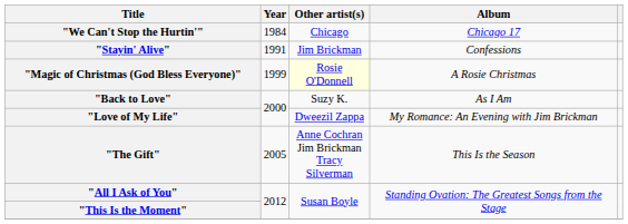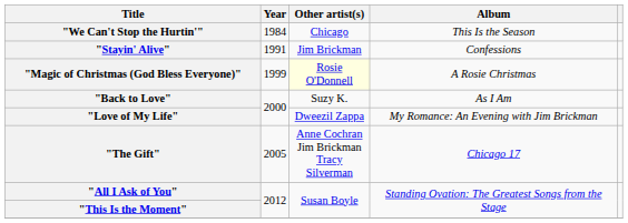"We Can't Stop the Hurtin'" | Album: Chicago 17 -> This Is the Season
"The Gift" | Album: This Is the Season -> Chicago 17
